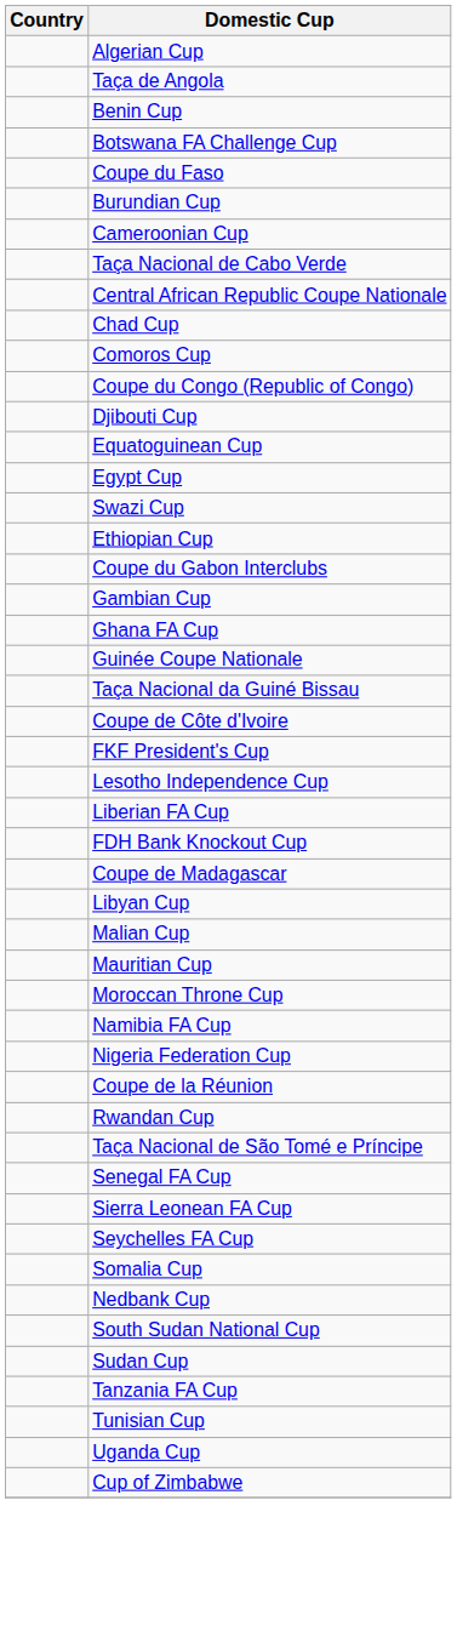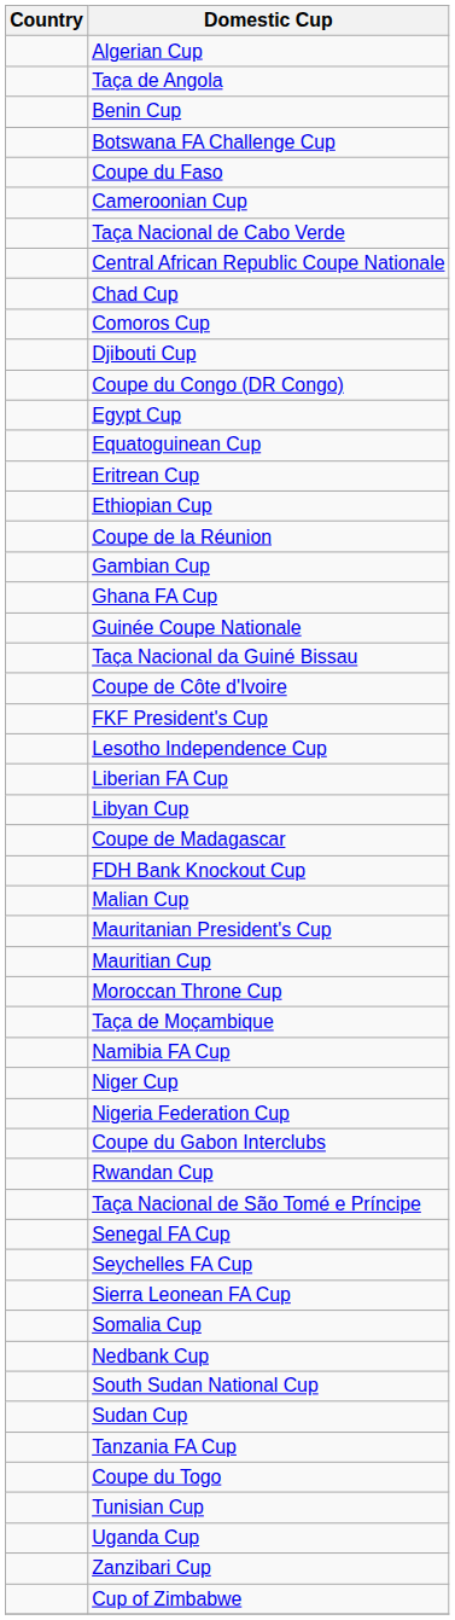- row: Burundian Cup
- row: Coupe du Congo (Republic of Congo)
+ row: Coupe du Congo (DR Congo)
rows swapped: Egypt Cup <-> Equatoguinean Cup
+ row: Eritrean Cup
- row: Swazi Cup
rows swapped: Coupe du Gabon Interclubs <-> Coupe de la Réunion
rows swapped: Libyan Cup <-> FDH Bank Knockout Cup
+ row: Mauritanian President's Cup
+ row: Taça de Moçambique
+ row: Niger Cup
rows swapped: Seychelles FA Cup <-> Sierra Leonean FA Cup
+ row: Coupe du Togo
+ row: Zanzibari Cup
